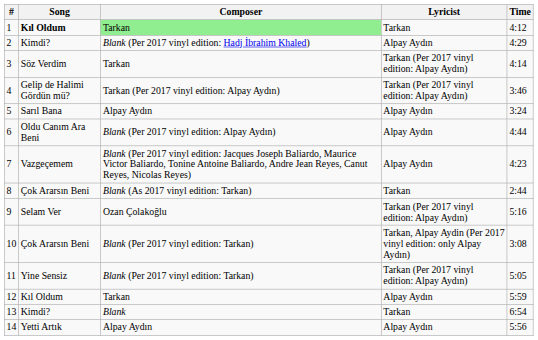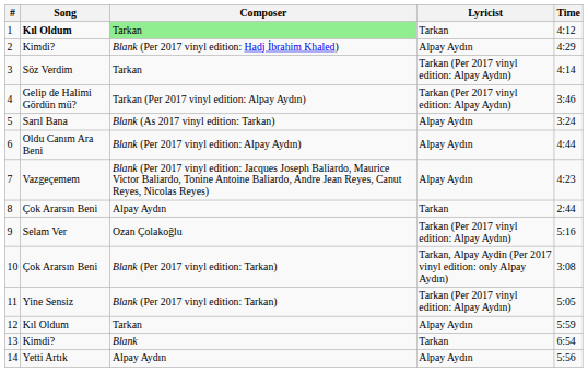5 | Composer: Alpay Aydın -> Blank (As 2017 vinyl edition: Tarkan)
8 | Composer: Blank (As 2017 vinyl edition: Tarkan) -> Alpay Aydın
